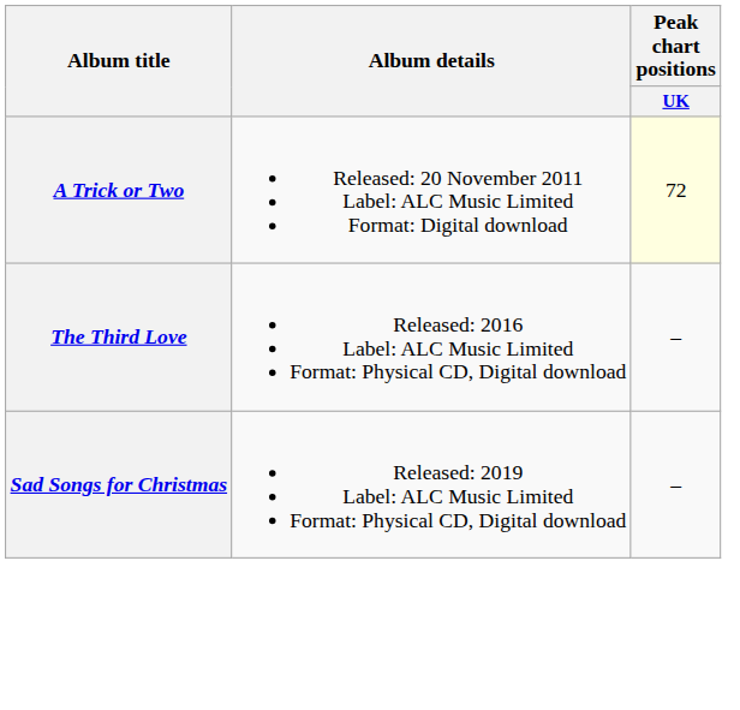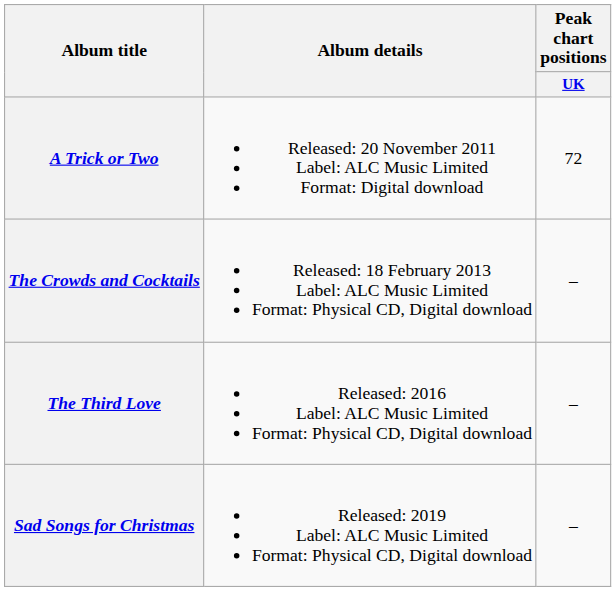A Trick or Two | Peak chart positions / UK: lightyellow background -> no background
+ row: The Crowds and Cocktails | Released: 18 February 2013 Label: ALC Music Limited Format: Physical CD, Digital download | –
